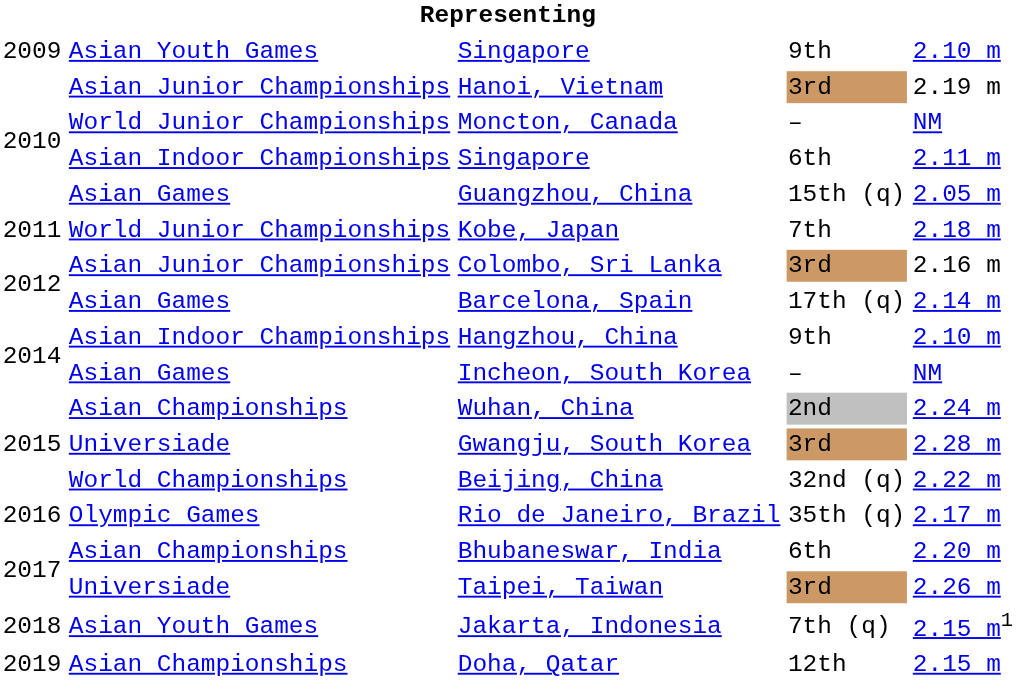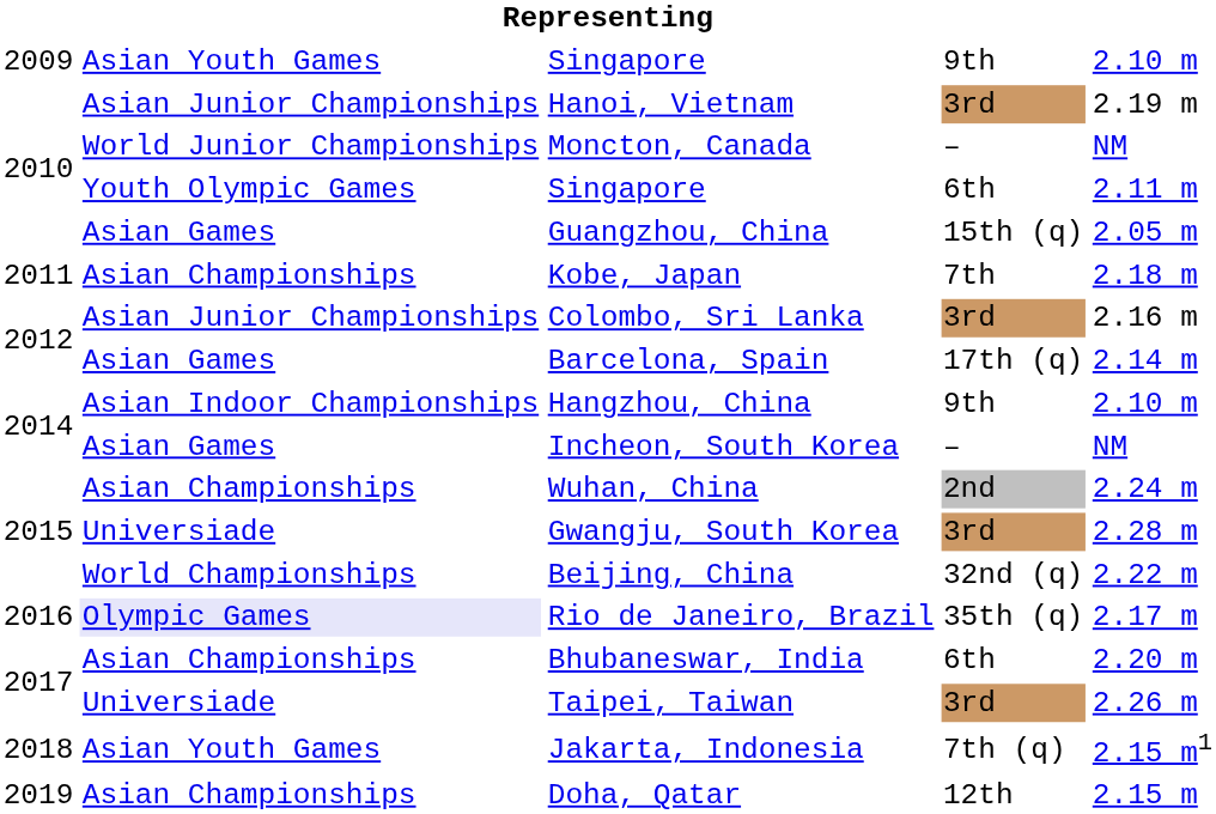Singapore / 6th | column 2: Asian Indoor Championships -> Youth Olympic Games
Kobe, Japan | column 2: World Junior Championships -> Asian Championships
Rio de Janeiro, Brazil | column 2: no background -> lavender background
